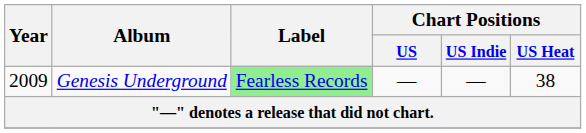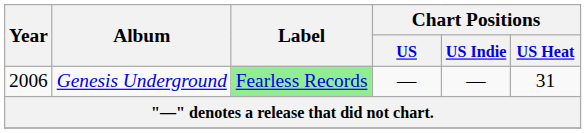Genesis Underground | Year: 2009 -> 2006
Genesis Underground | Chart Positions / US Heat: 38 -> 31
